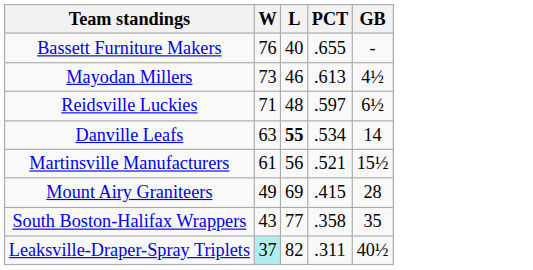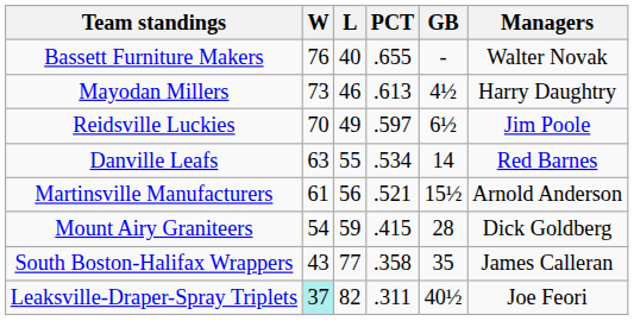+ column: Managers | Walter Novak | Harry Daughtry | Jim Poole | Red Barnes | Arnold Anderson | Dick Goldberg | James Calleran | Joe Feori
Reidsville Luckies | W: 71 -> 70
Reidsville Luckies | L: 48 -> 49
Danville Leafs | L: bold -> normal
Mount Airy Graniteers | W: 49 -> 54
Mount Airy Graniteers | L: 69 -> 59
